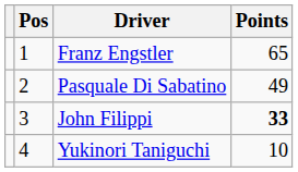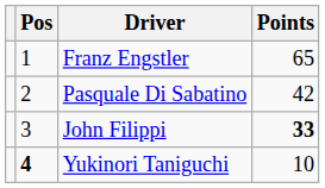Pasquale Di Sabatino | Points: 49 -> 42
Yukinori Taniguchi | Pos: normal -> bold
